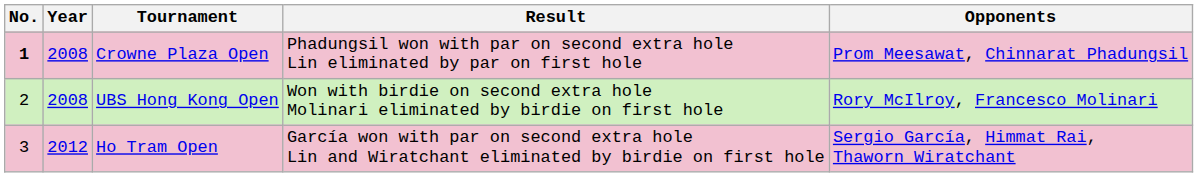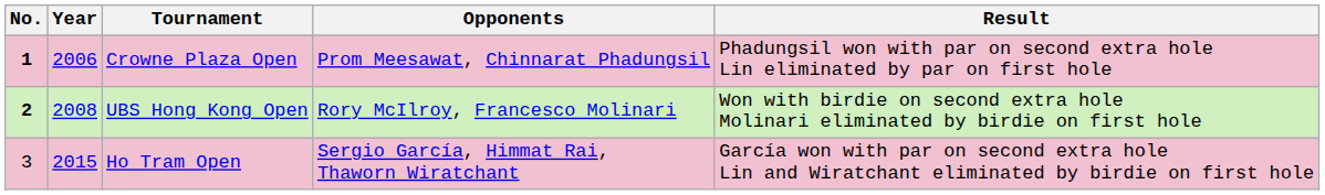columns swapped: Opponents <-> Result
Crowne Plaza Open | Year: 2008 -> 2006
UBS Hong Kong Open | No.: normal -> bold
Ho Tram Open | Year: 2012 -> 2015
